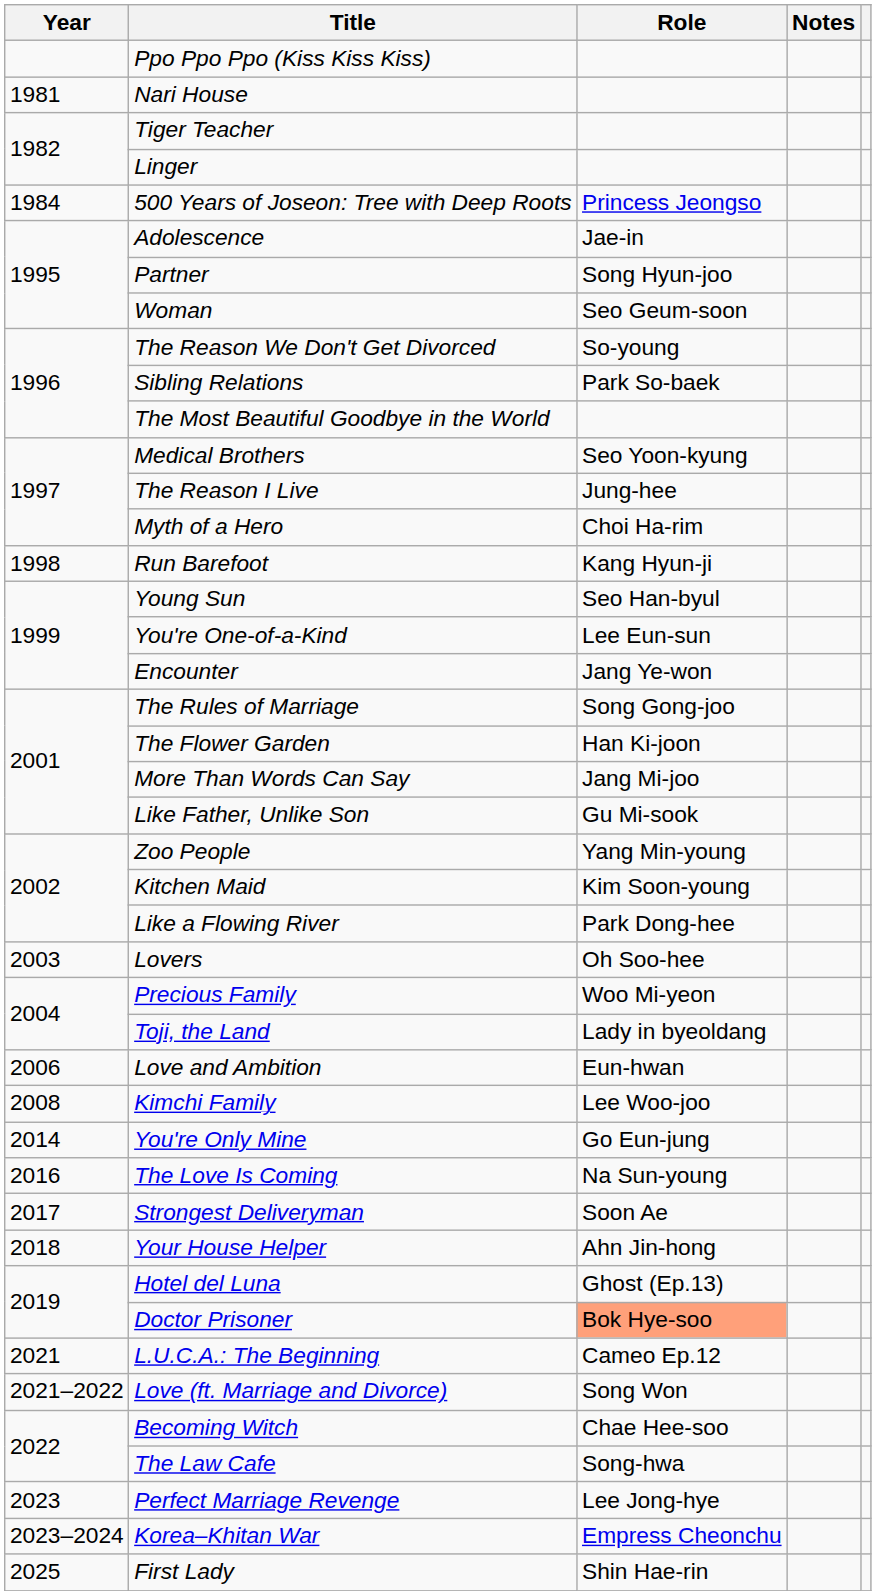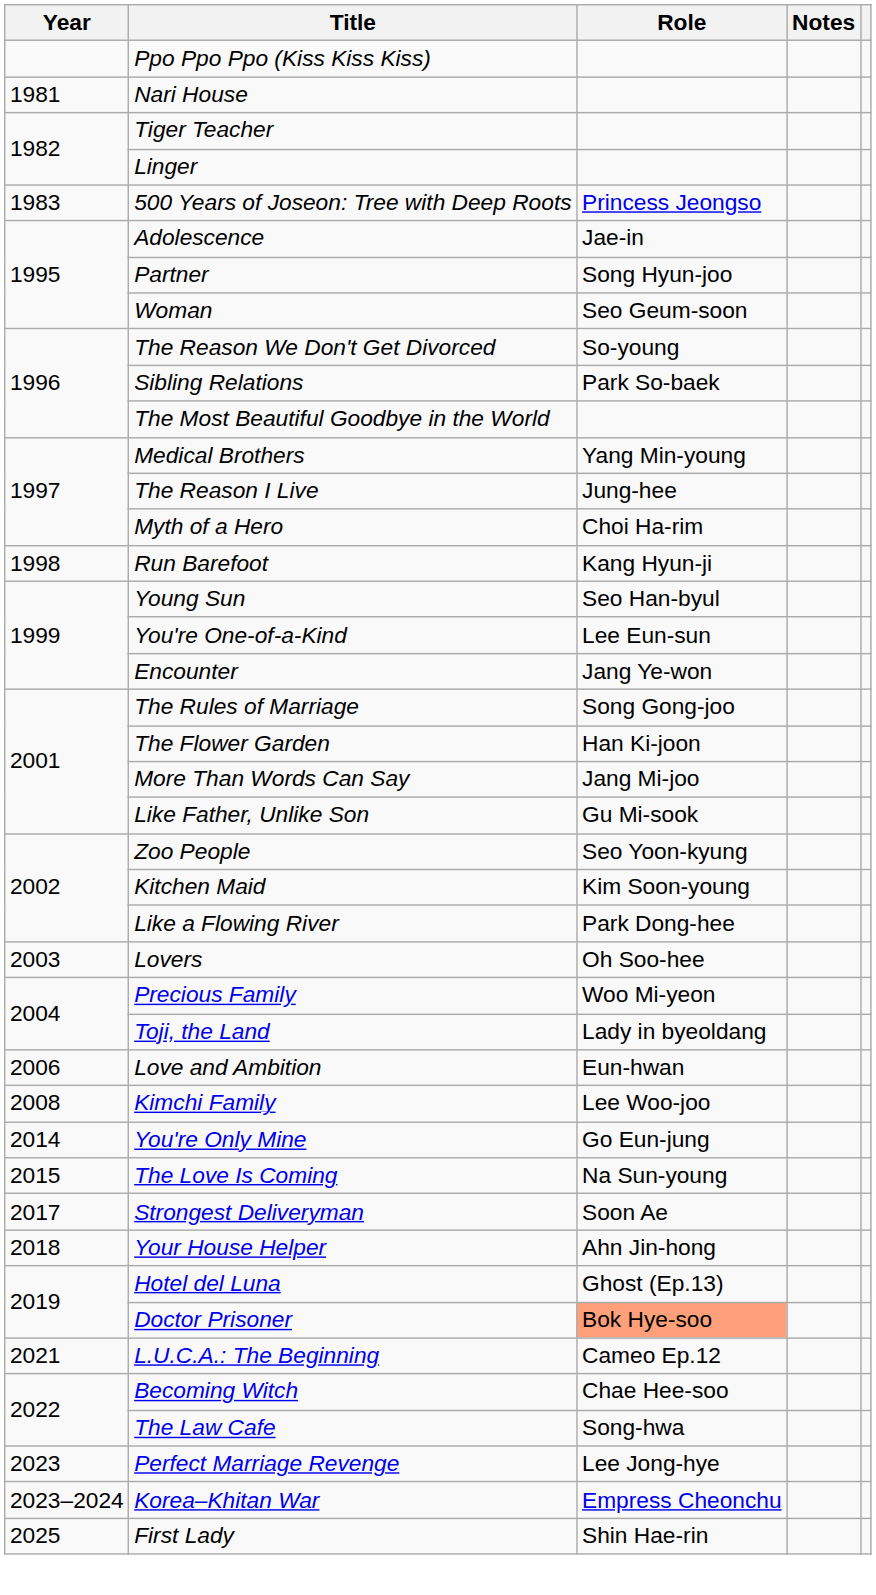500 Years of Joseon: Tree with Deep Roots | Year: 1984 -> 1983
Medical Brothers | Role: Seo Yoon-kyung -> Yang Min-young
Zoo People | Role: Yang Min-young -> Seo Yoon-kyung
The Love Is Coming | Year: 2016 -> 2015
- row: 2021–2022 | Love (ft. Marriage and Divorce) | Song Won
